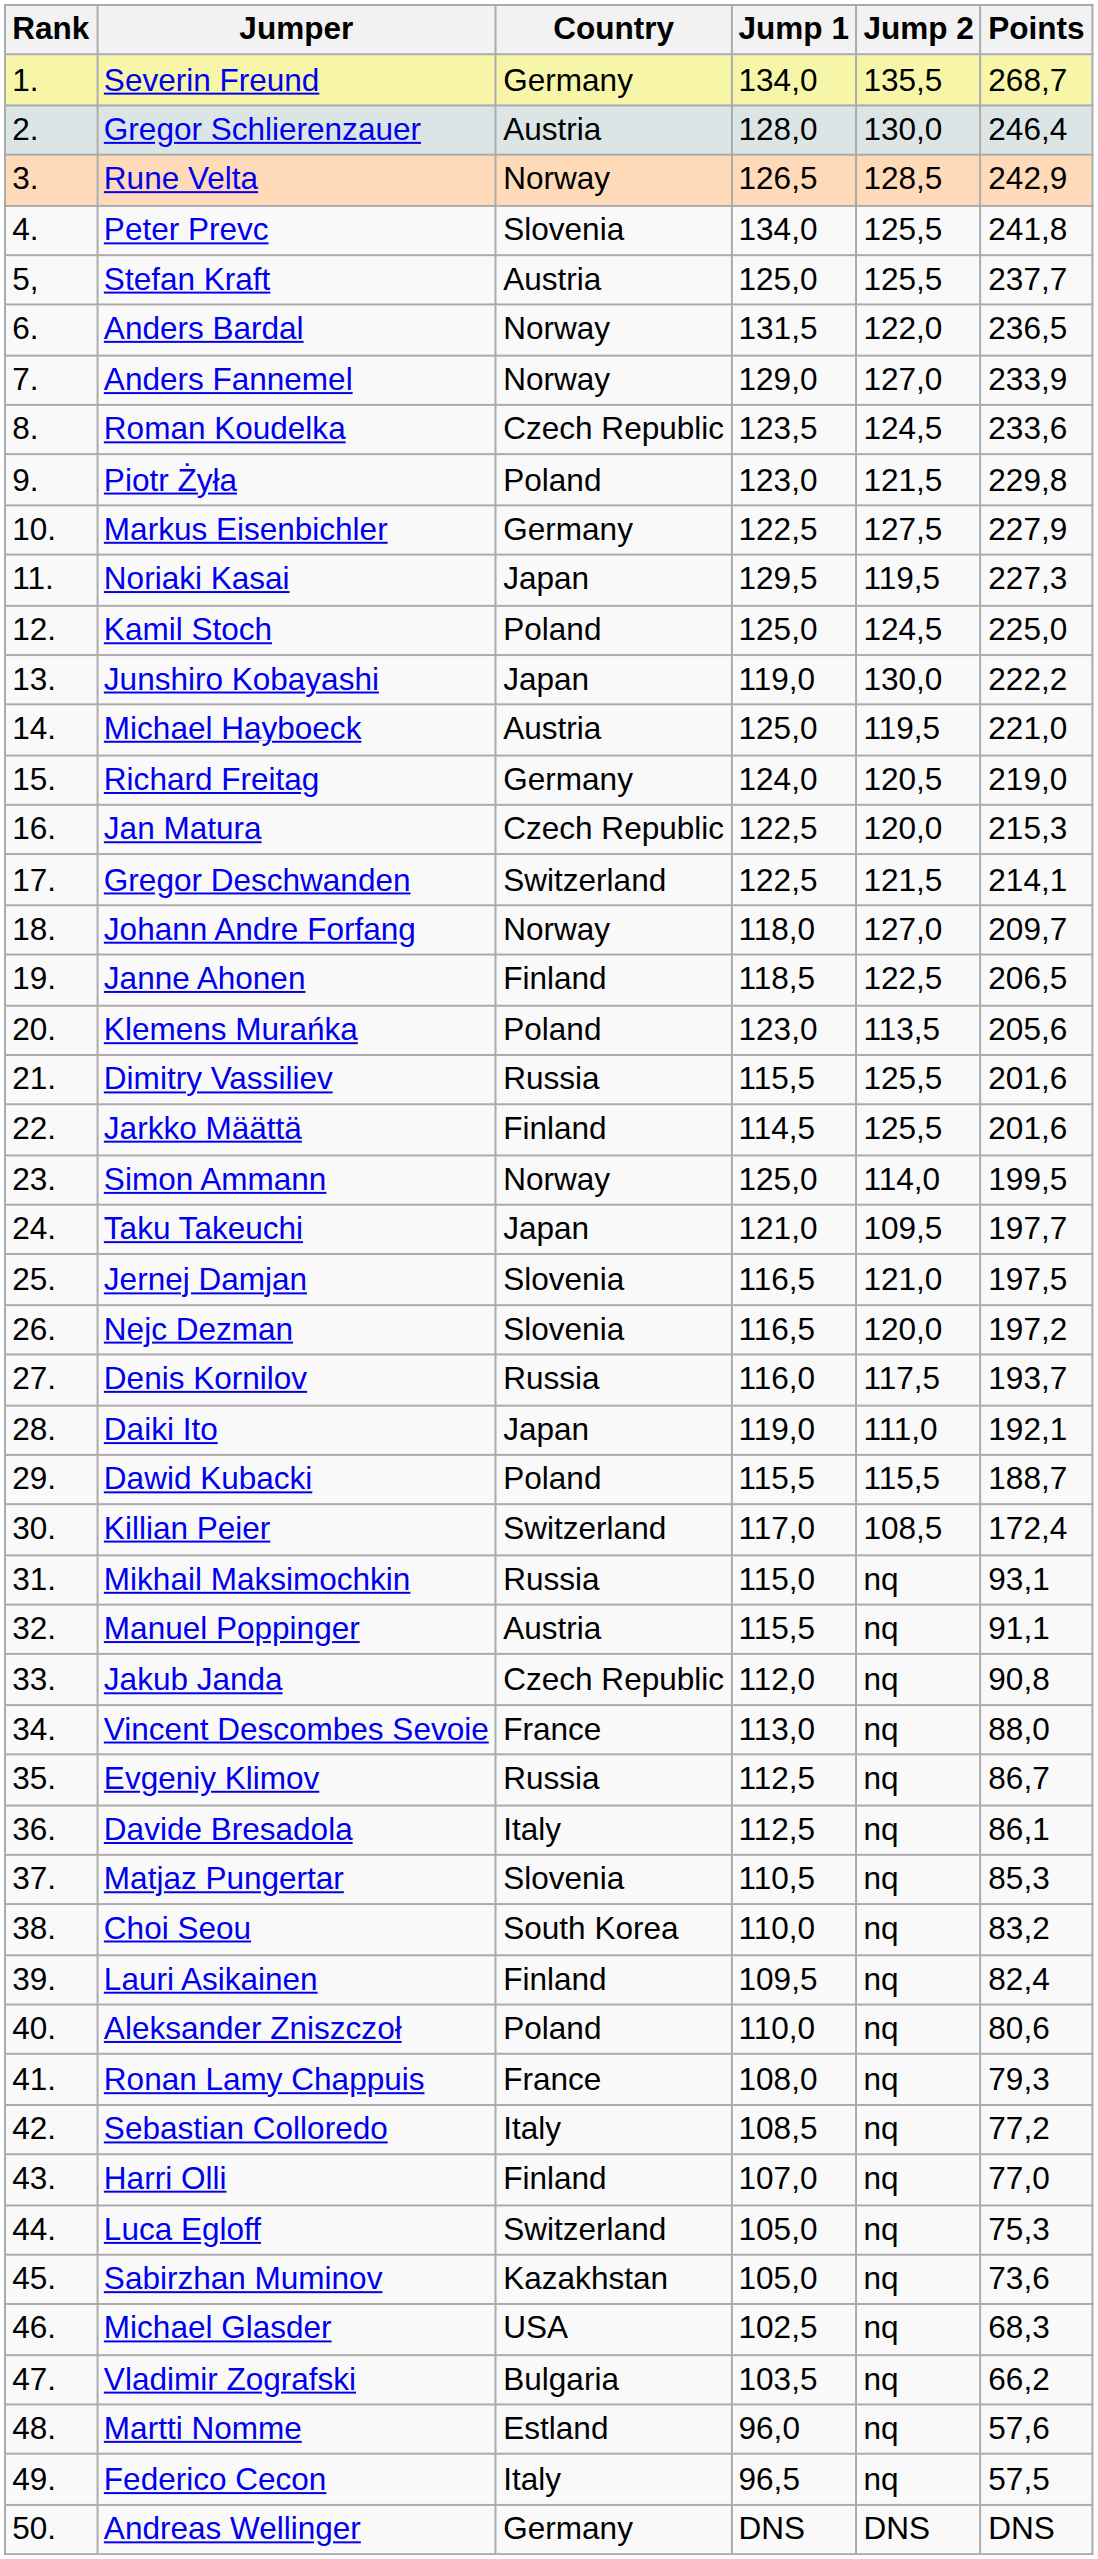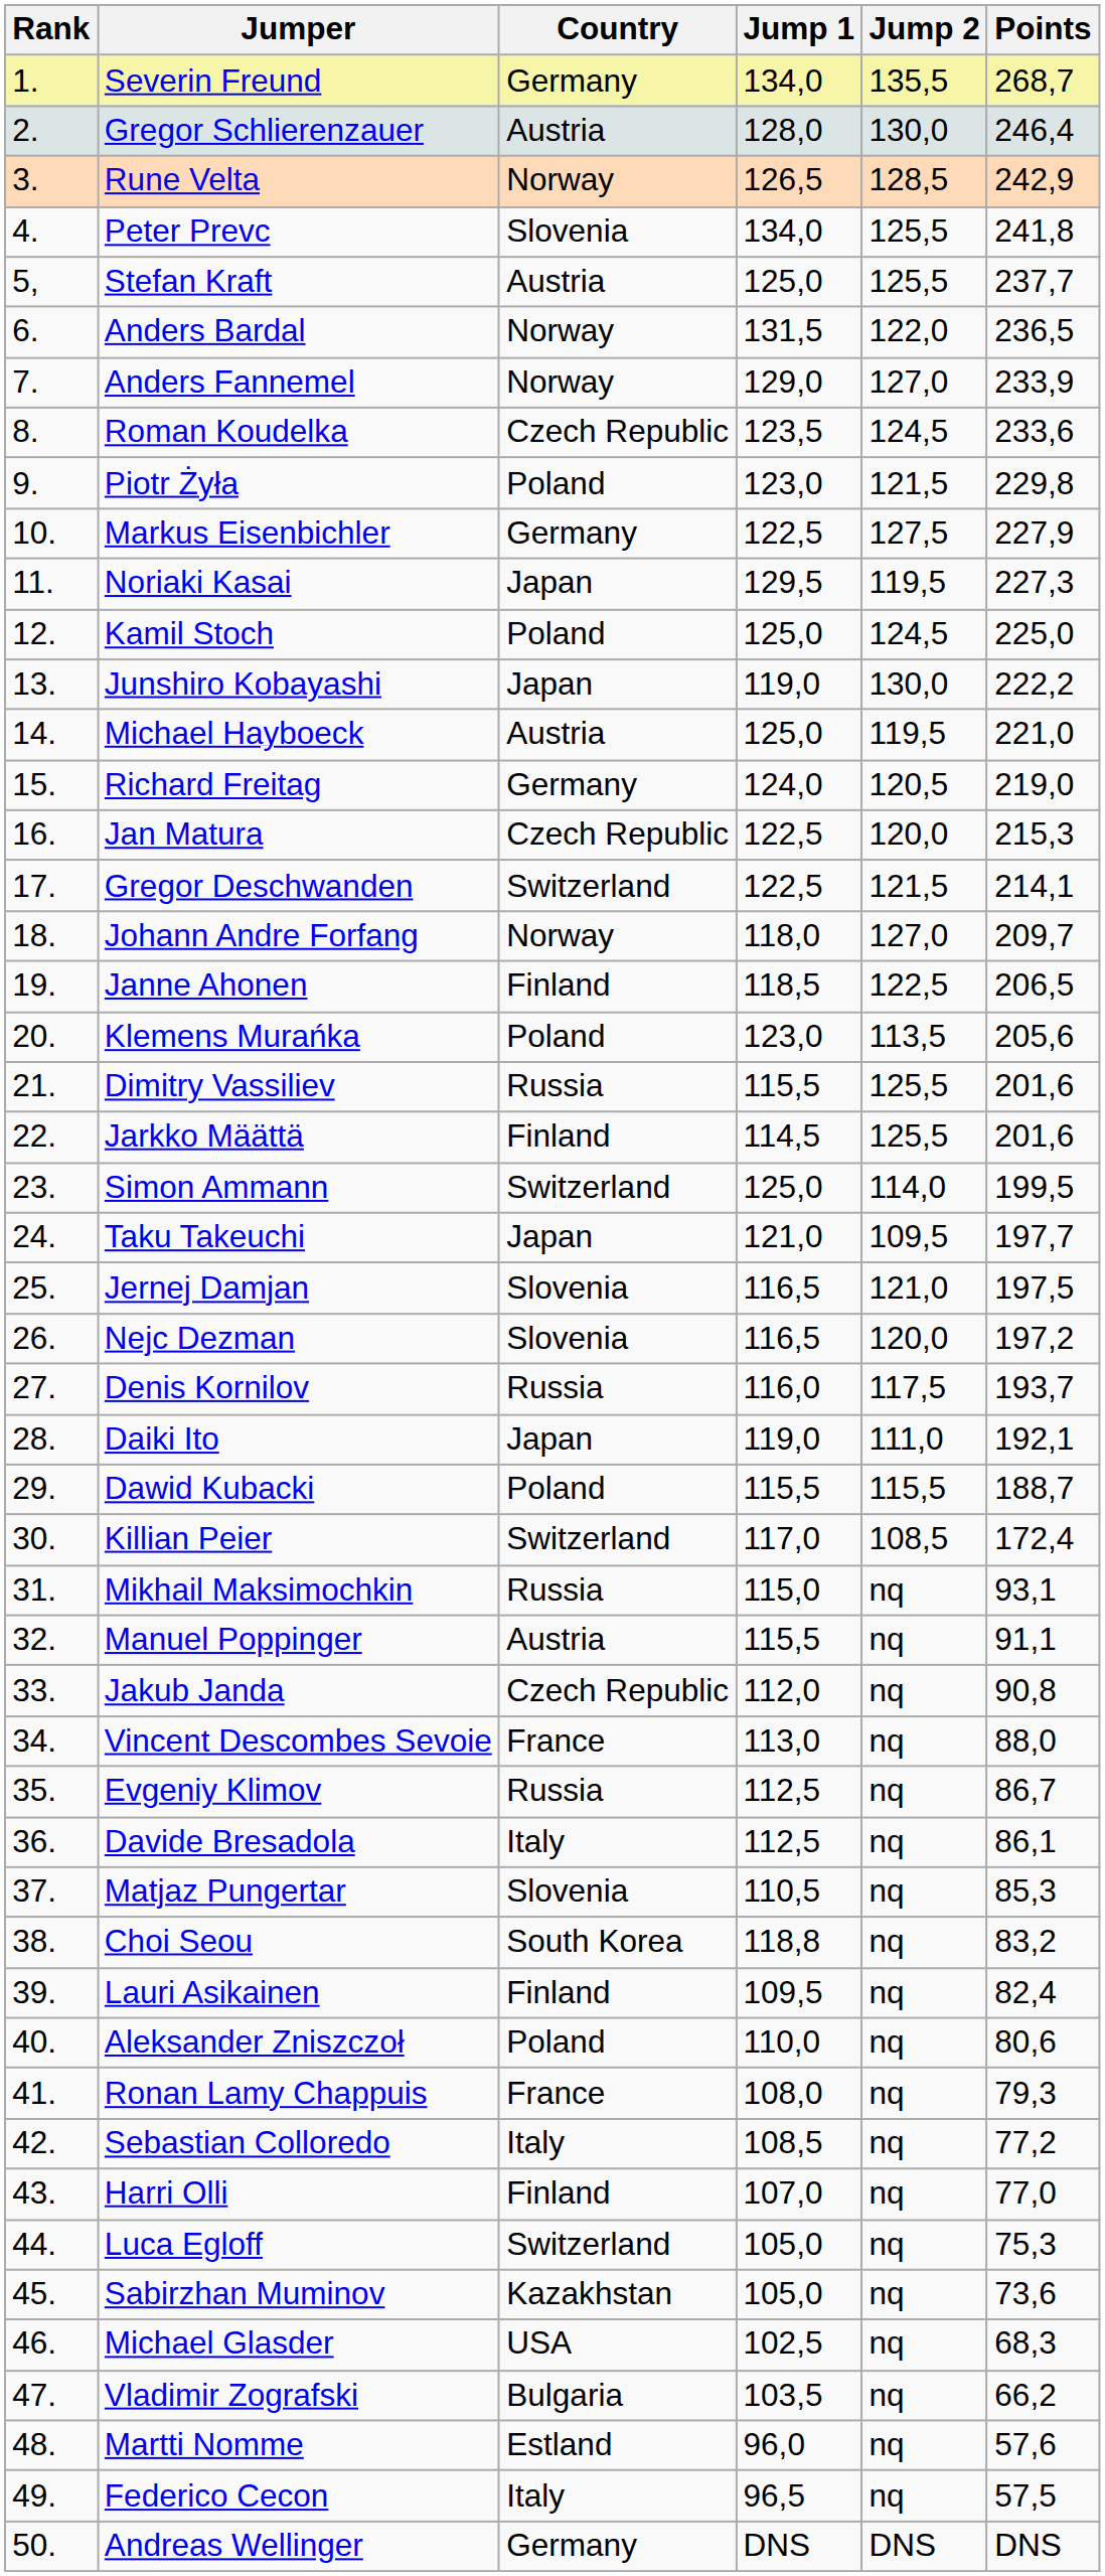Simon Ammann | Country: Norway -> Switzerland
Choi Seou | Jump 1: 110,0 -> 118,8
